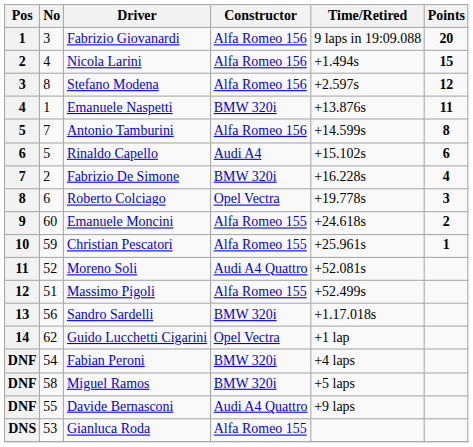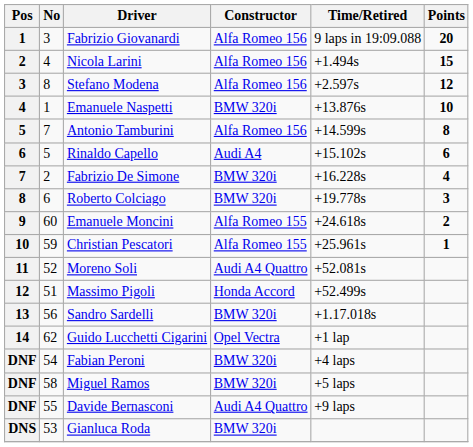Emanuele Naspetti | Points: 11 -> 10
Roberto Colciago | Constructor: Opel Vectra -> BMW 320i
Massimo Pigoli | Constructor: Alfa Romeo 155 -> Honda Accord
Gianluca Roda | Constructor: Alfa Romeo 155 -> BMW 320i
